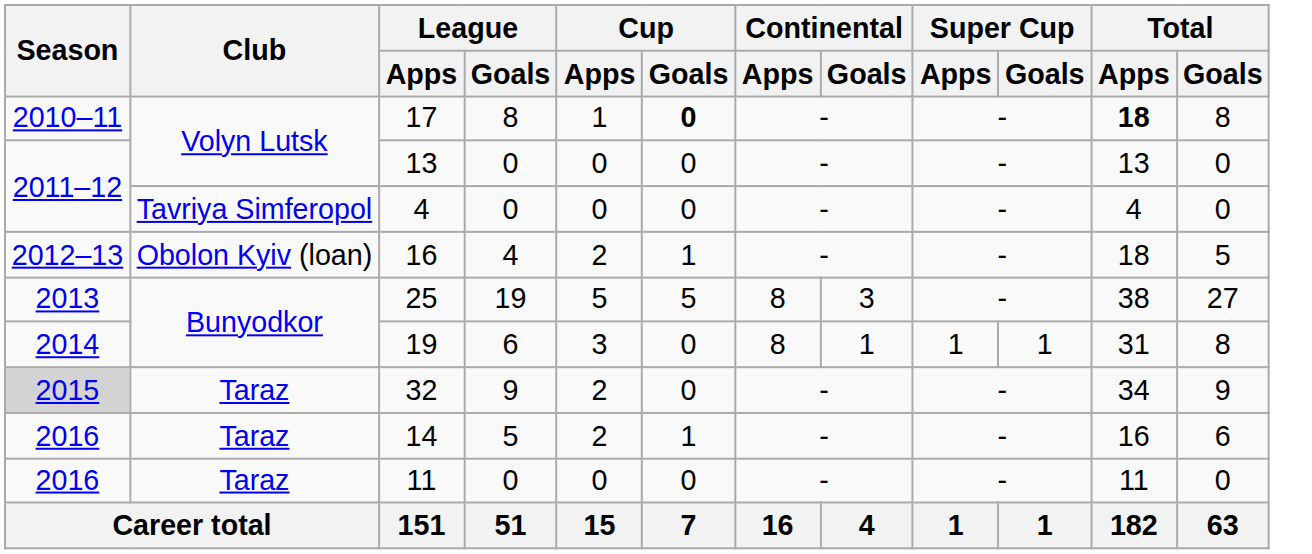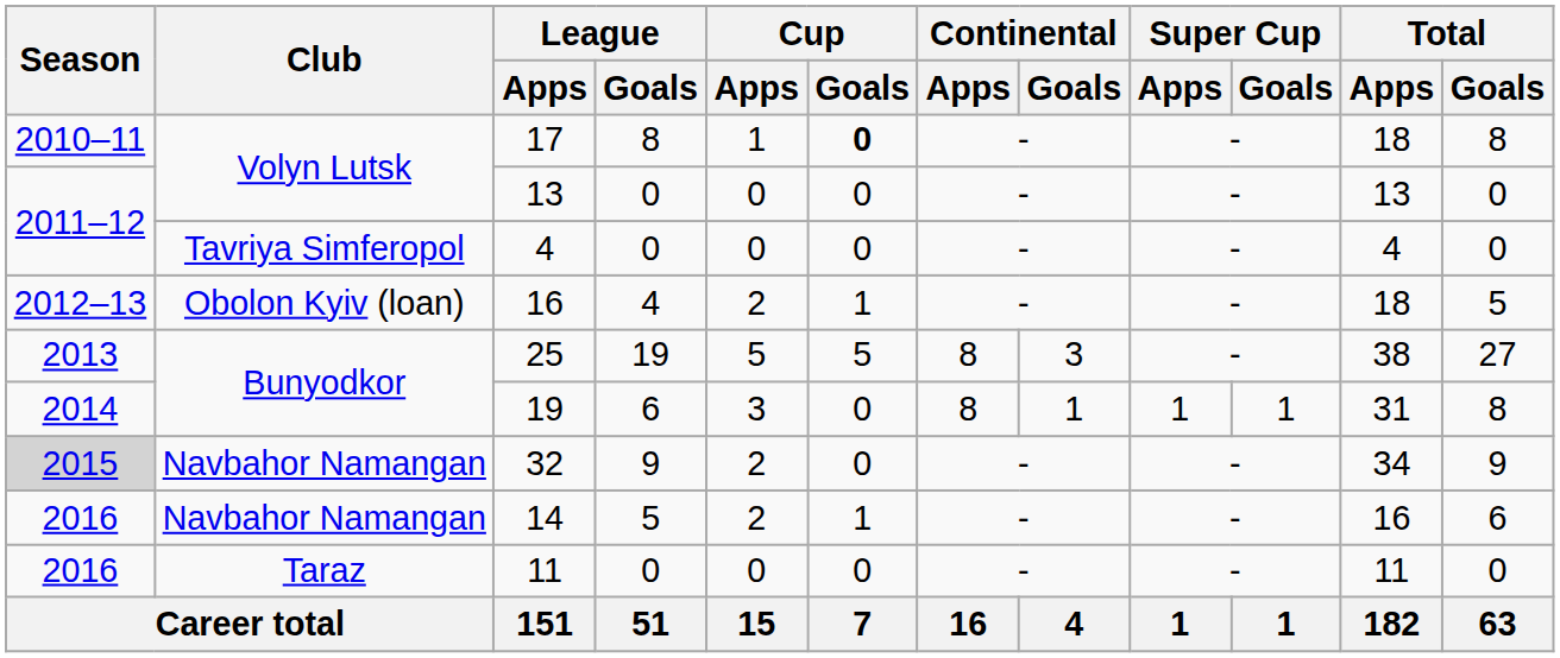17 | Total / Apps: bold -> normal
32 | Club: Taraz -> Navbahor Namangan
14 | Club: Taraz -> Navbahor Namangan
